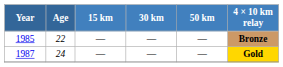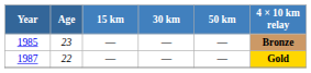1985 | Age: 22 -> 23
1987 | Age: 24 -> 22
